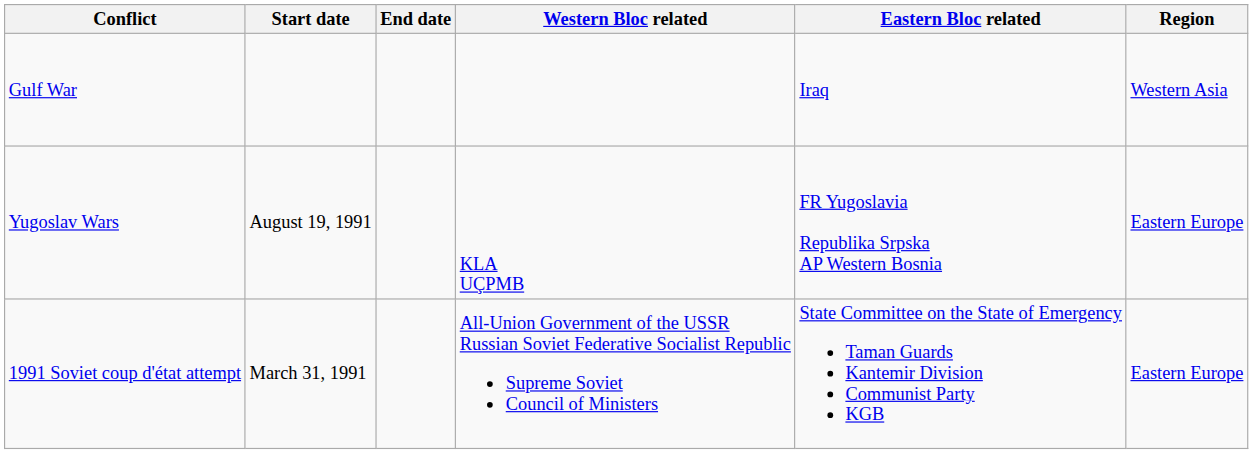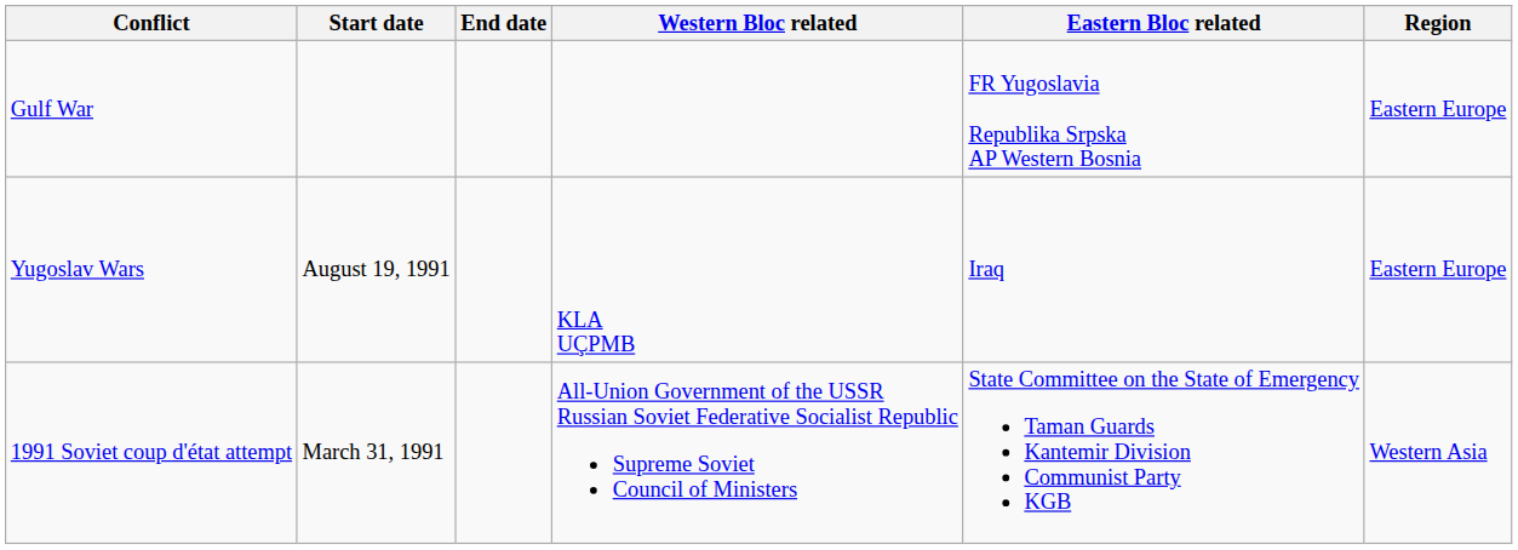Gulf War | Eastern Bloc related: Iraq -> FR Yugoslavia Republika Srpska AP Western Bosnia
Gulf War | Region: Western Asia -> Eastern Europe
Yugoslav Wars | Eastern Bloc related: FR Yugoslavia Republika Srpska AP Western Bosnia -> Iraq
1991 Soviet coup d'état attempt | Region: Eastern Europe -> Western Asia
